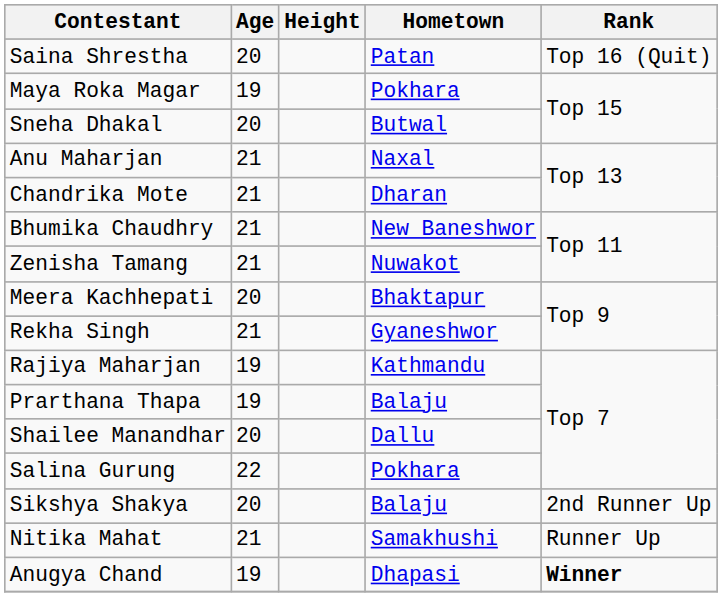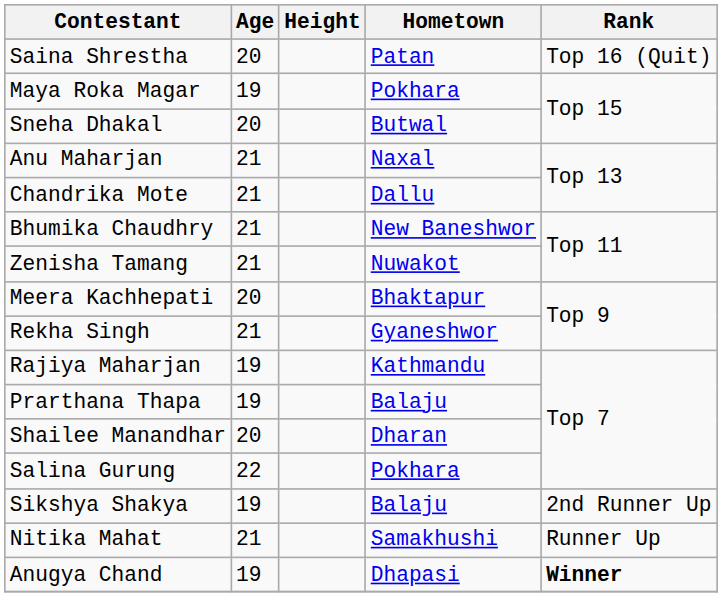Chandrika Mote | Hometown: Dharan -> Dallu
Shailee Manandhar | Hometown: Dallu -> Dharan
Sikshya Shakya | Age: 20 -> 19
